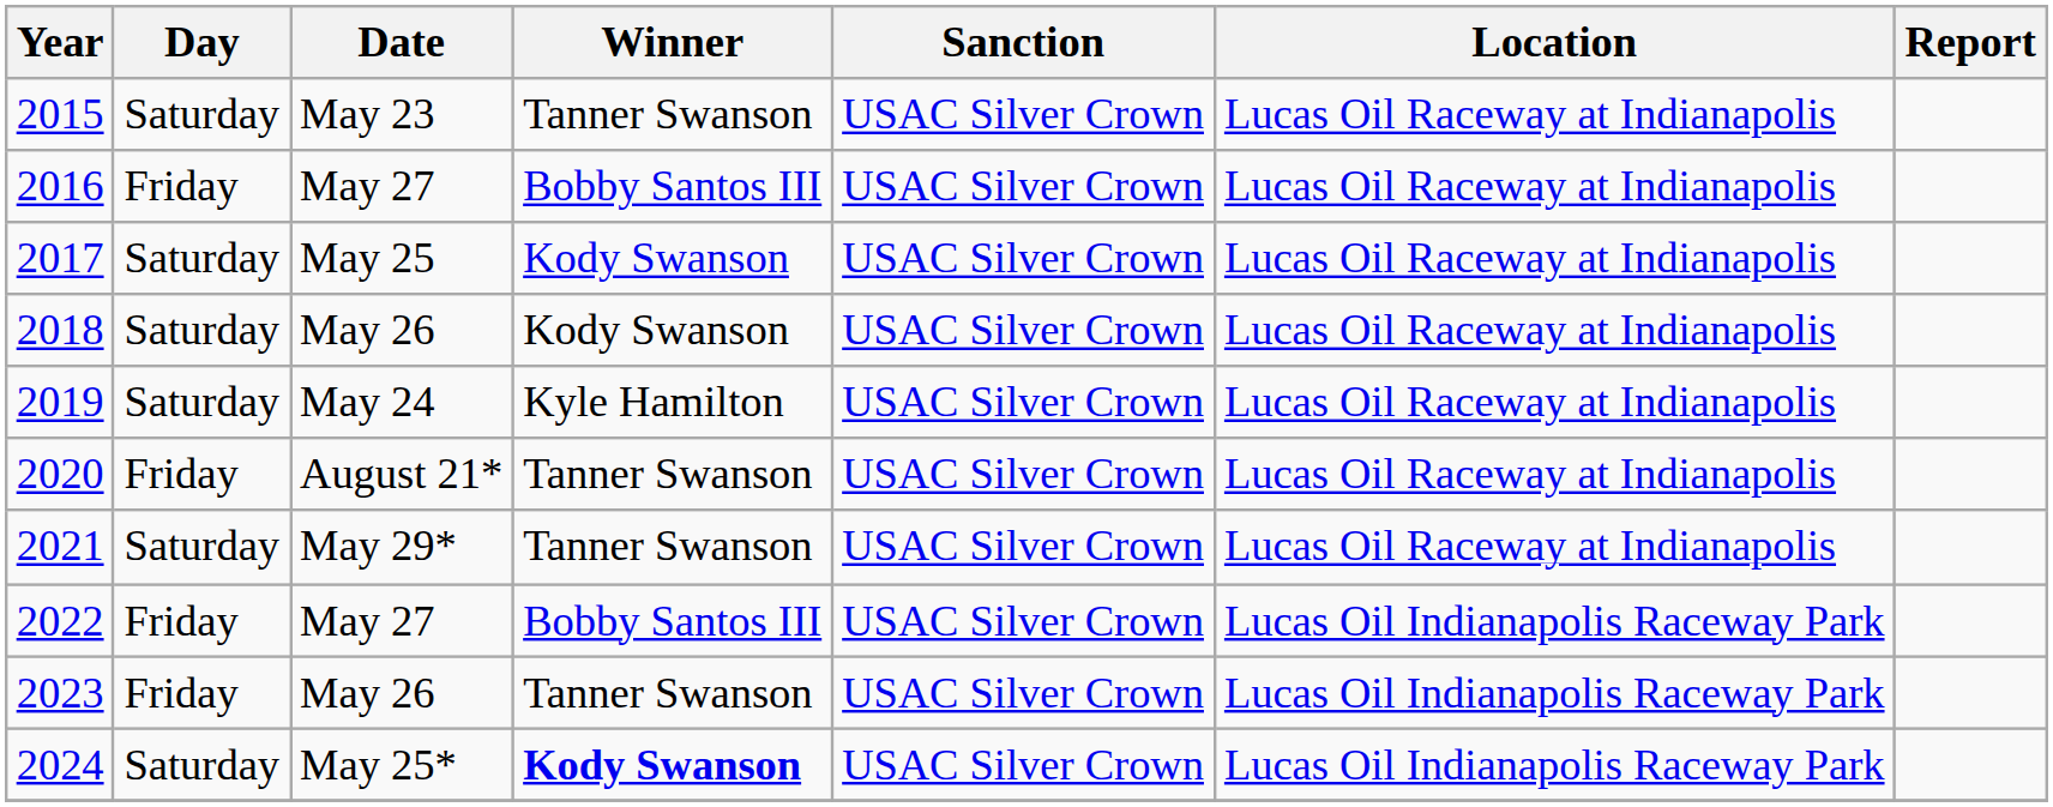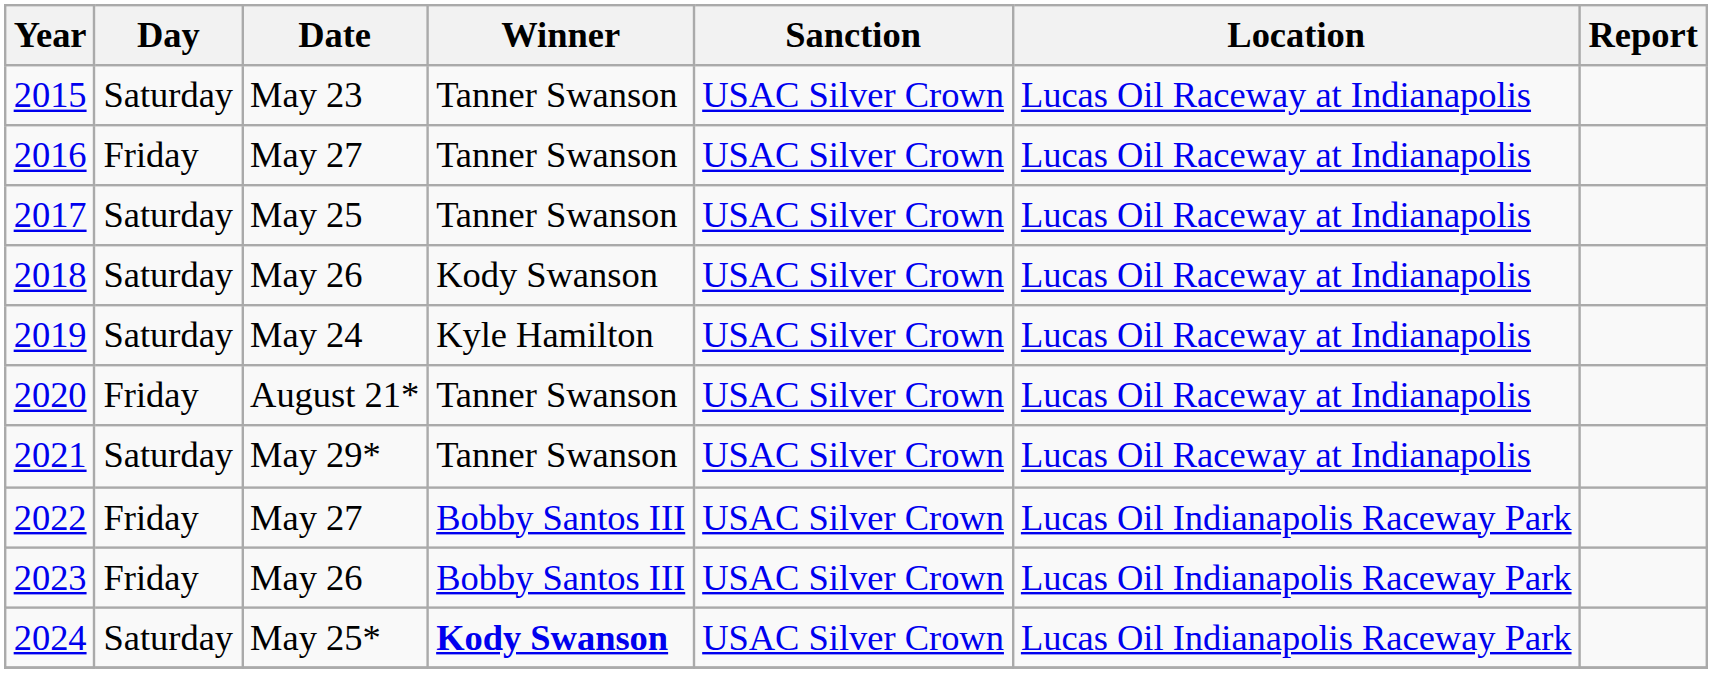2016 | Winner: Bobby Santos III -> Tanner Swanson
2017 | Winner: Kody Swanson -> Tanner Swanson
2023 | Winner: Tanner Swanson -> Bobby Santos III
